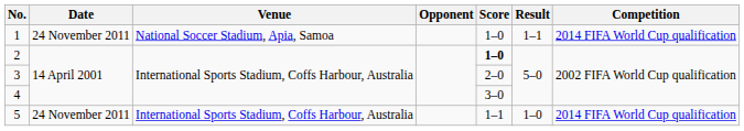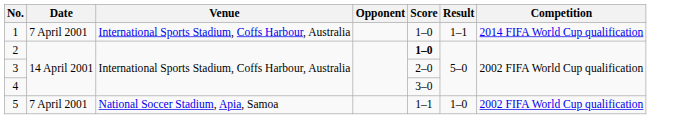1 | Date: 24 November 2011 -> 7 April 2001
1 | Venue: National Soccer Stadium, Apia, Samoa -> International Sports Stadium, Coffs Harbour, Australia
5 | Date: 24 November 2011 -> 7 April 2001
5 | Venue: International Sports Stadium, Coffs Harbour, Australia -> National Soccer Stadium, Apia, Samoa
5 | Competition: 2014 FIFA World Cup qualification -> 2002 FIFA World Cup qualification
